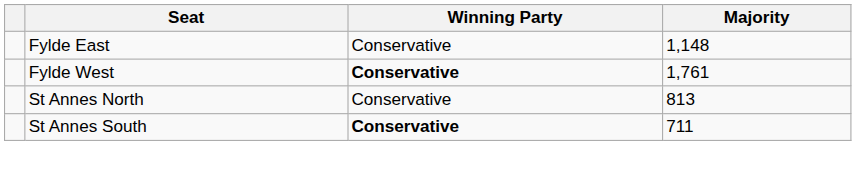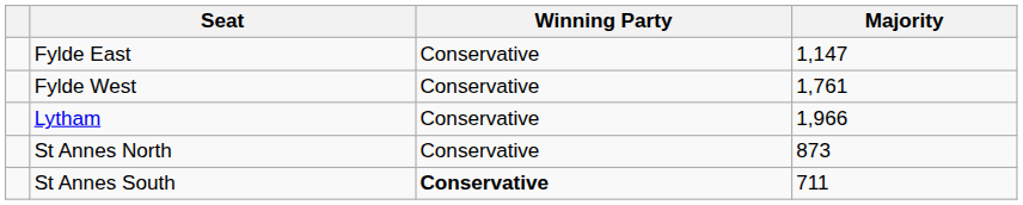Fylde East | Majority: 1,148 -> 1,147
Fylde West | Winning Party: bold -> normal
+ row: Lytham | Conservative | 1,966
St Annes North | Majority: 813 -> 873
